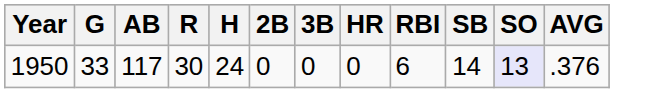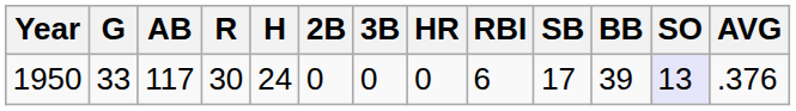+ column: BB | 39
1950 | SB: 14 -> 17
